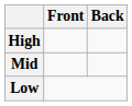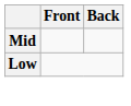- row: High
